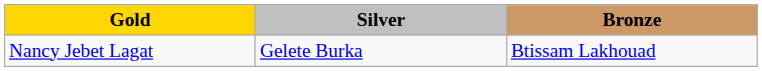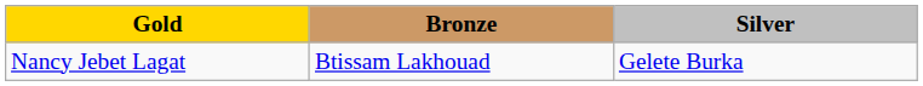columns swapped: Silver <-> Bronze
